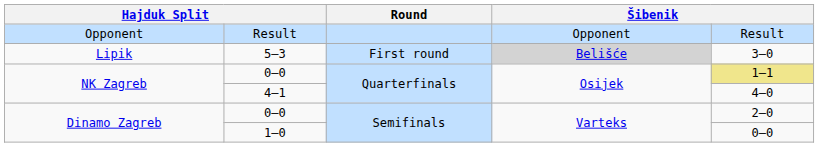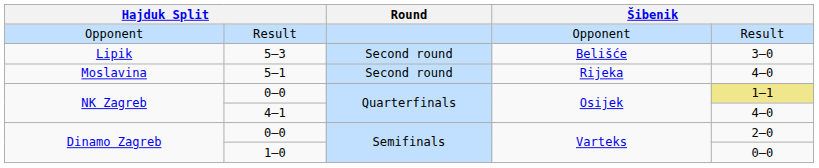5–3 | Round: First round -> Second round
5–3 | column 4: lightgrey background -> no background
+ row: Moslavina | 5–1 | Second round | Rijeka | 4–0
